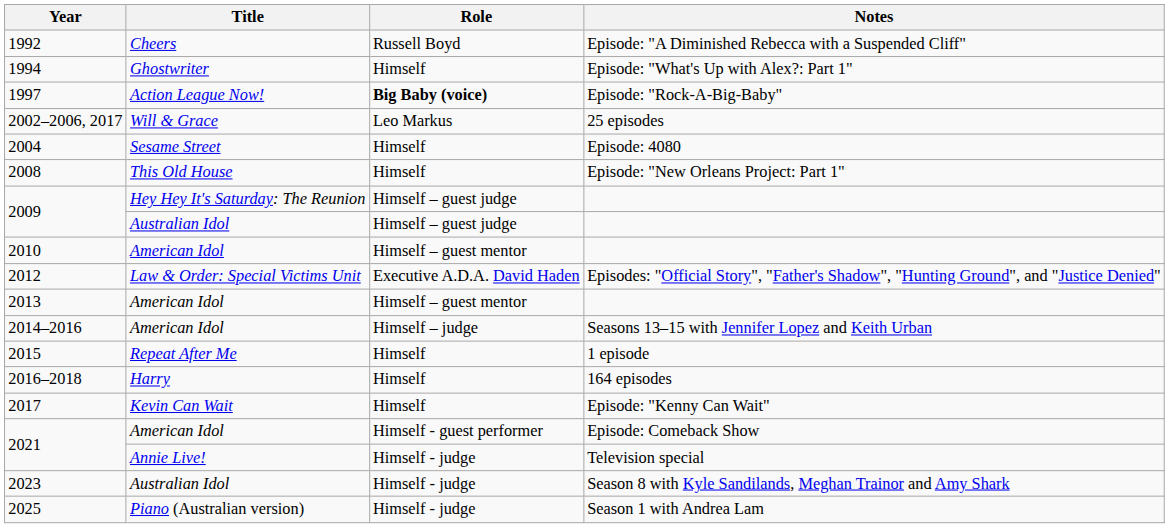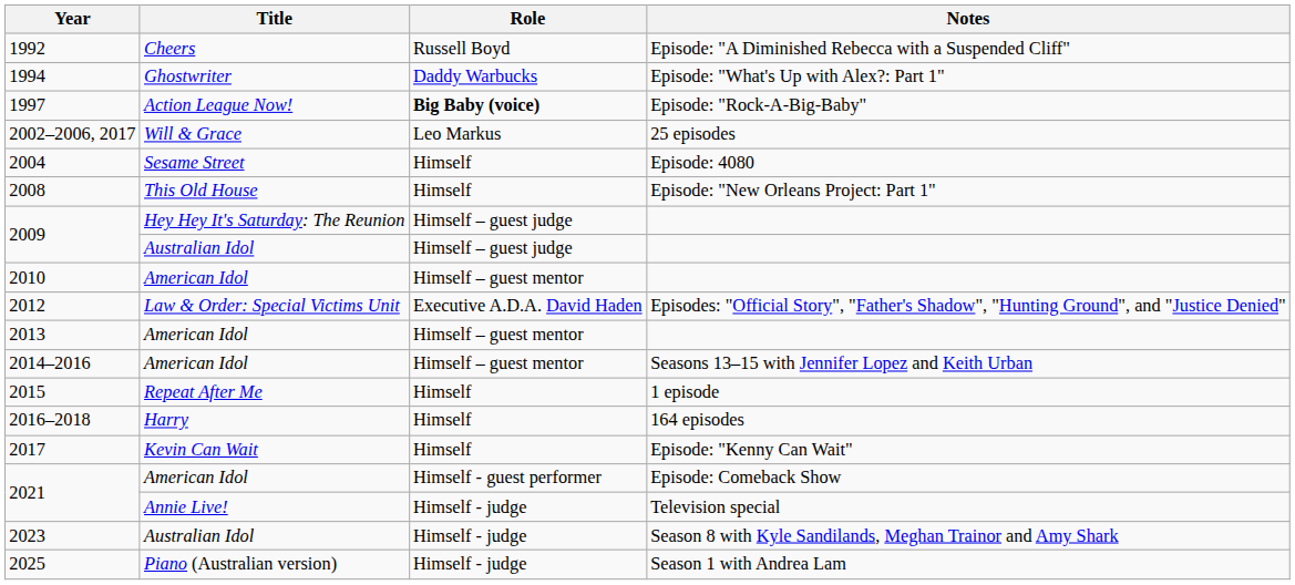1994 | Role: Himself -> Daddy Warbucks
2014–2016 | Role: Himself – judge -> Himself – guest mentor
